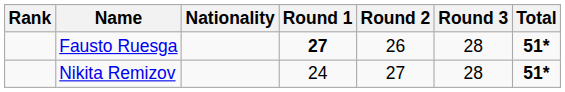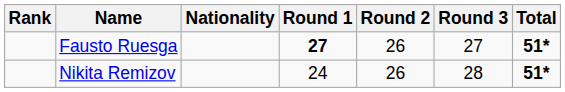Fausto Ruesga | Round 3: 28 -> 27
Nikita Remizov | Round 2: 27 -> 26
